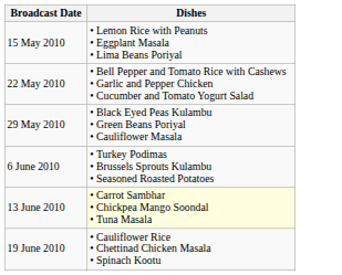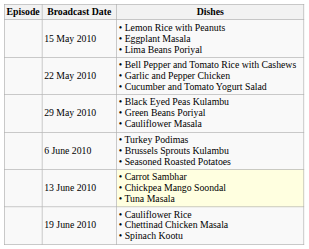+ column: Episode
